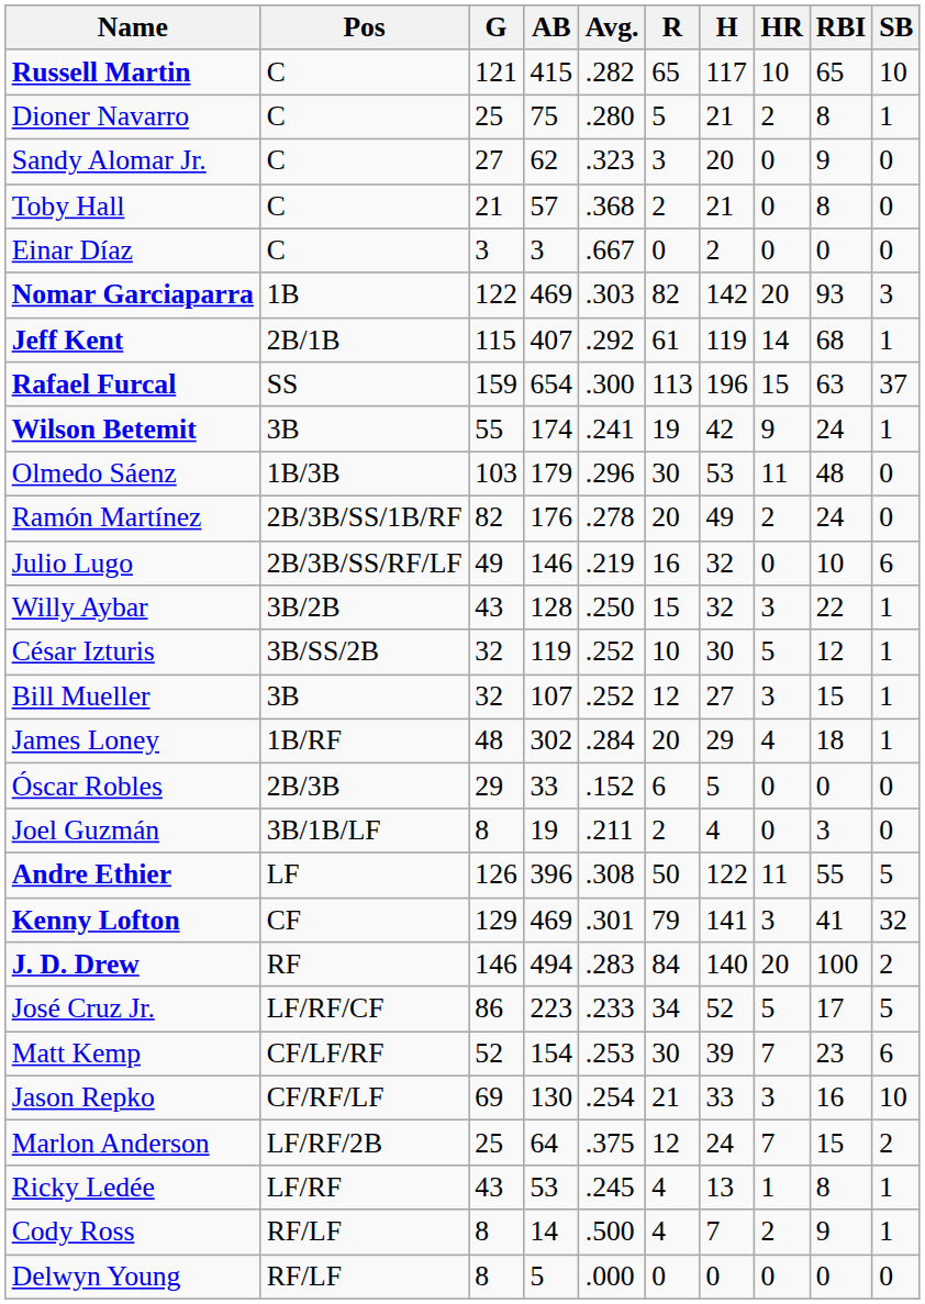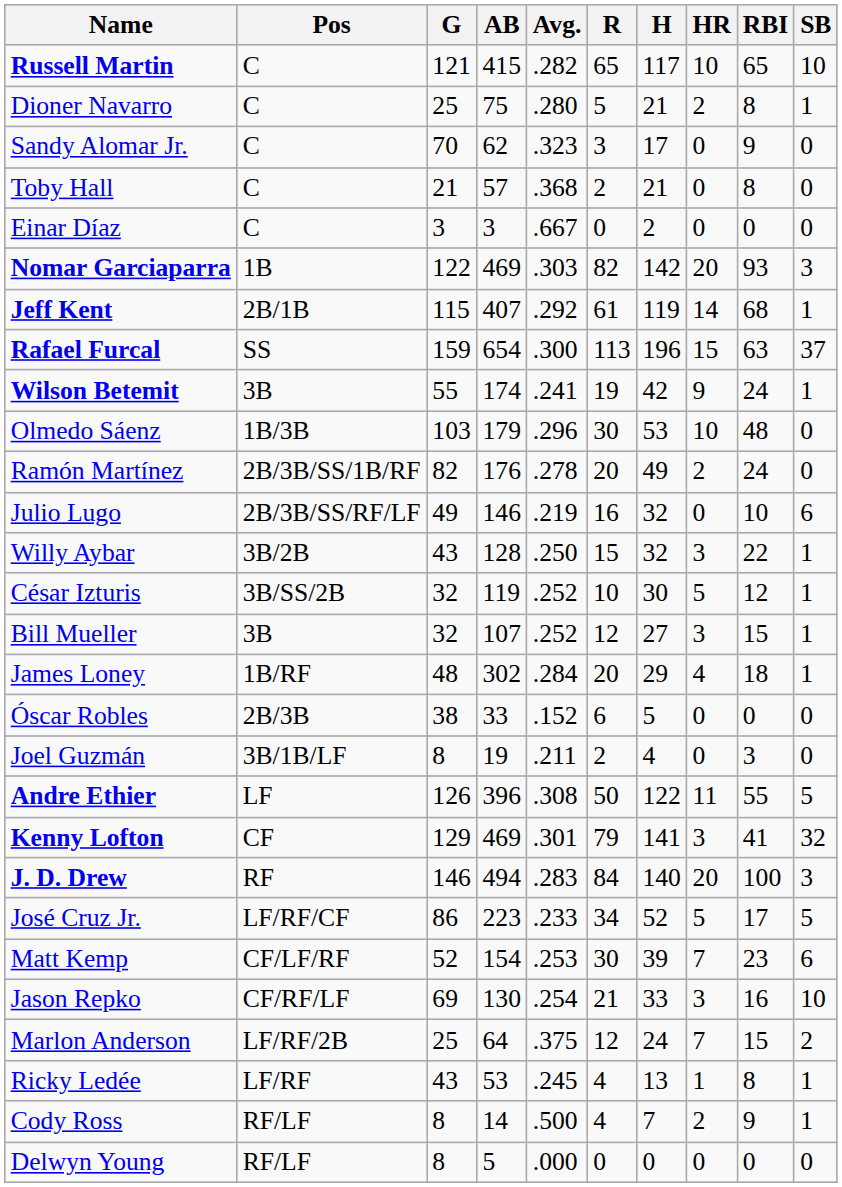Sandy Alomar Jr. | G: 27 -> 70
Sandy Alomar Jr. | H: 20 -> 17
Olmedo Sáenz | HR: 11 -> 10
Óscar Robles | G: 29 -> 38
J. D. Drew | SB: 2 -> 3
